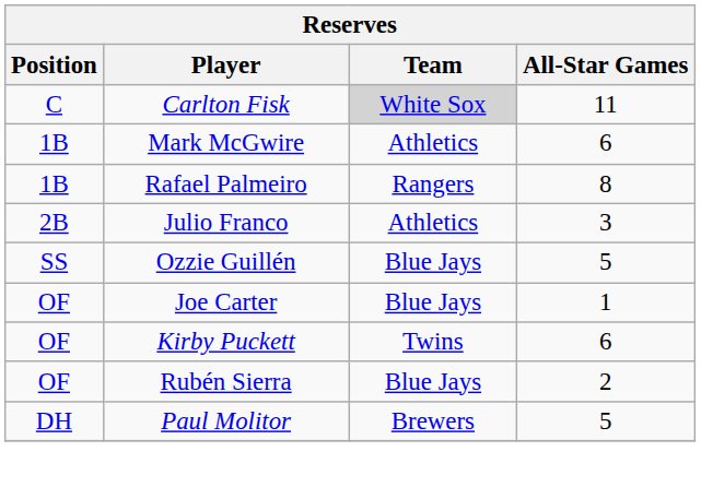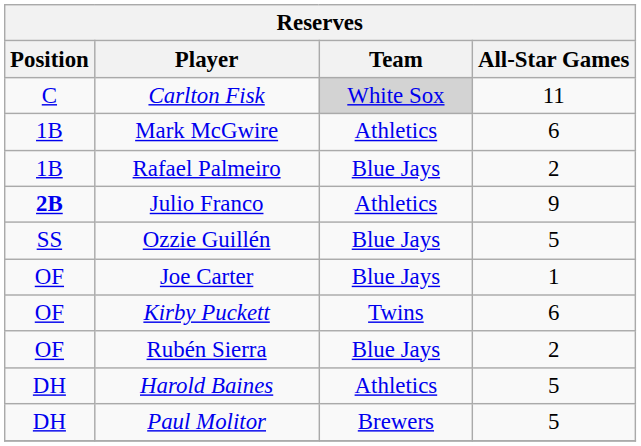Rafael Palmeiro | Team: Rangers -> Blue Jays
Rafael Palmeiro | All-Star Games: 8 -> 2
Julio Franco | Position: normal -> bold
Julio Franco | All-Star Games: 3 -> 9
+ row: DH | Harold Baines | Athletics | 5
